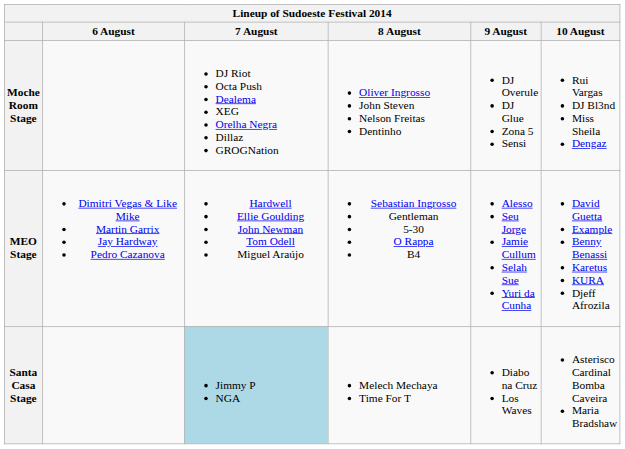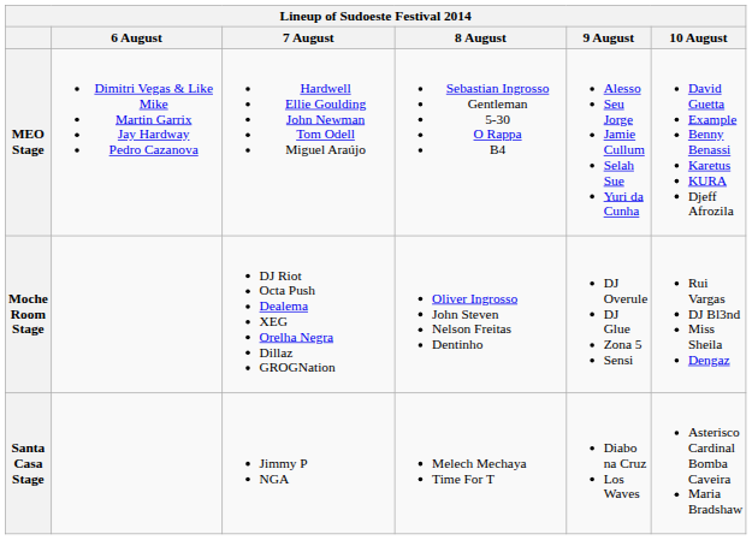rows swapped: MEO Stage <-> Moche Room Stage
Santa Casa Stage | 7 August: lightblue background -> no background
